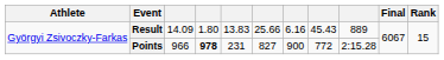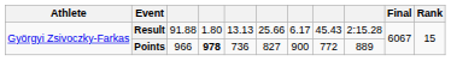Result | column 3: 14.09 -> 91.88
Result | column 5: 13.83 -> 13.13
Result | column 7: 6.16 -> 6.17
Result | column 9: 889 -> 2:15.28
Points | column 5: 231 -> 736
Points | column 9: 2:15.28 -> 889
